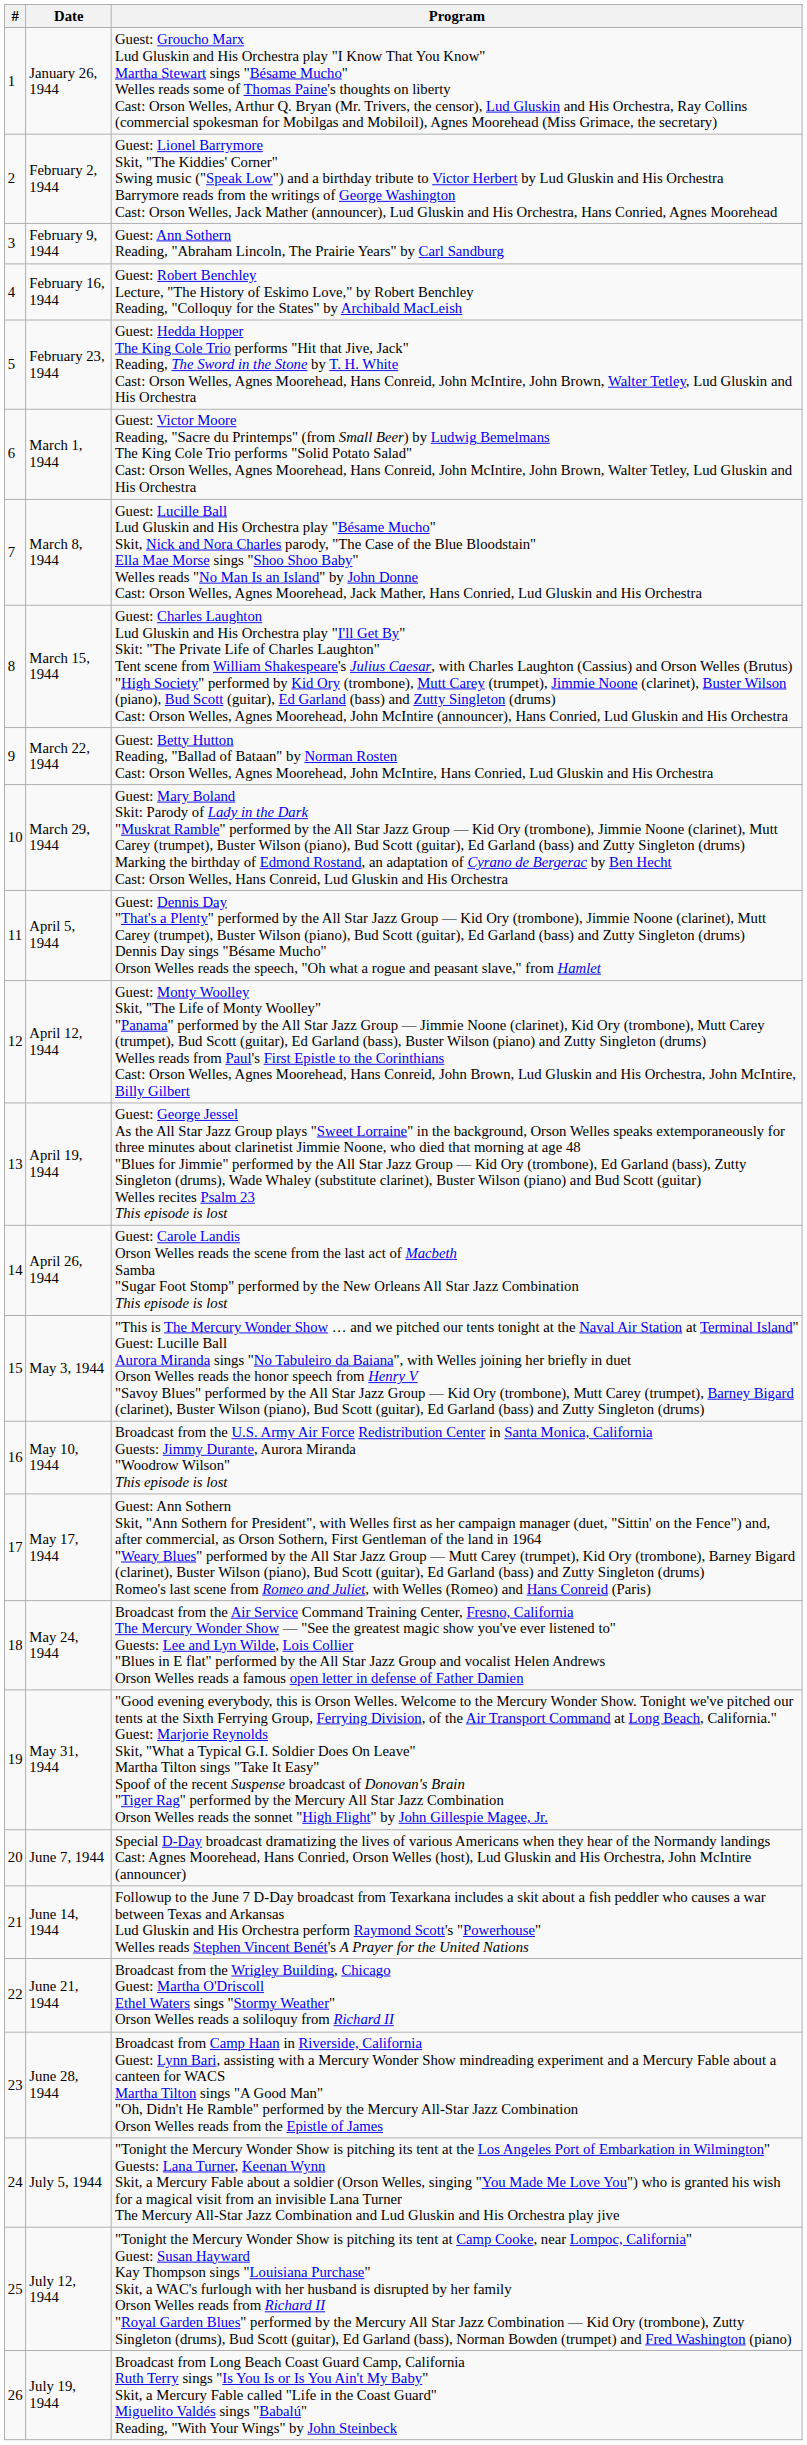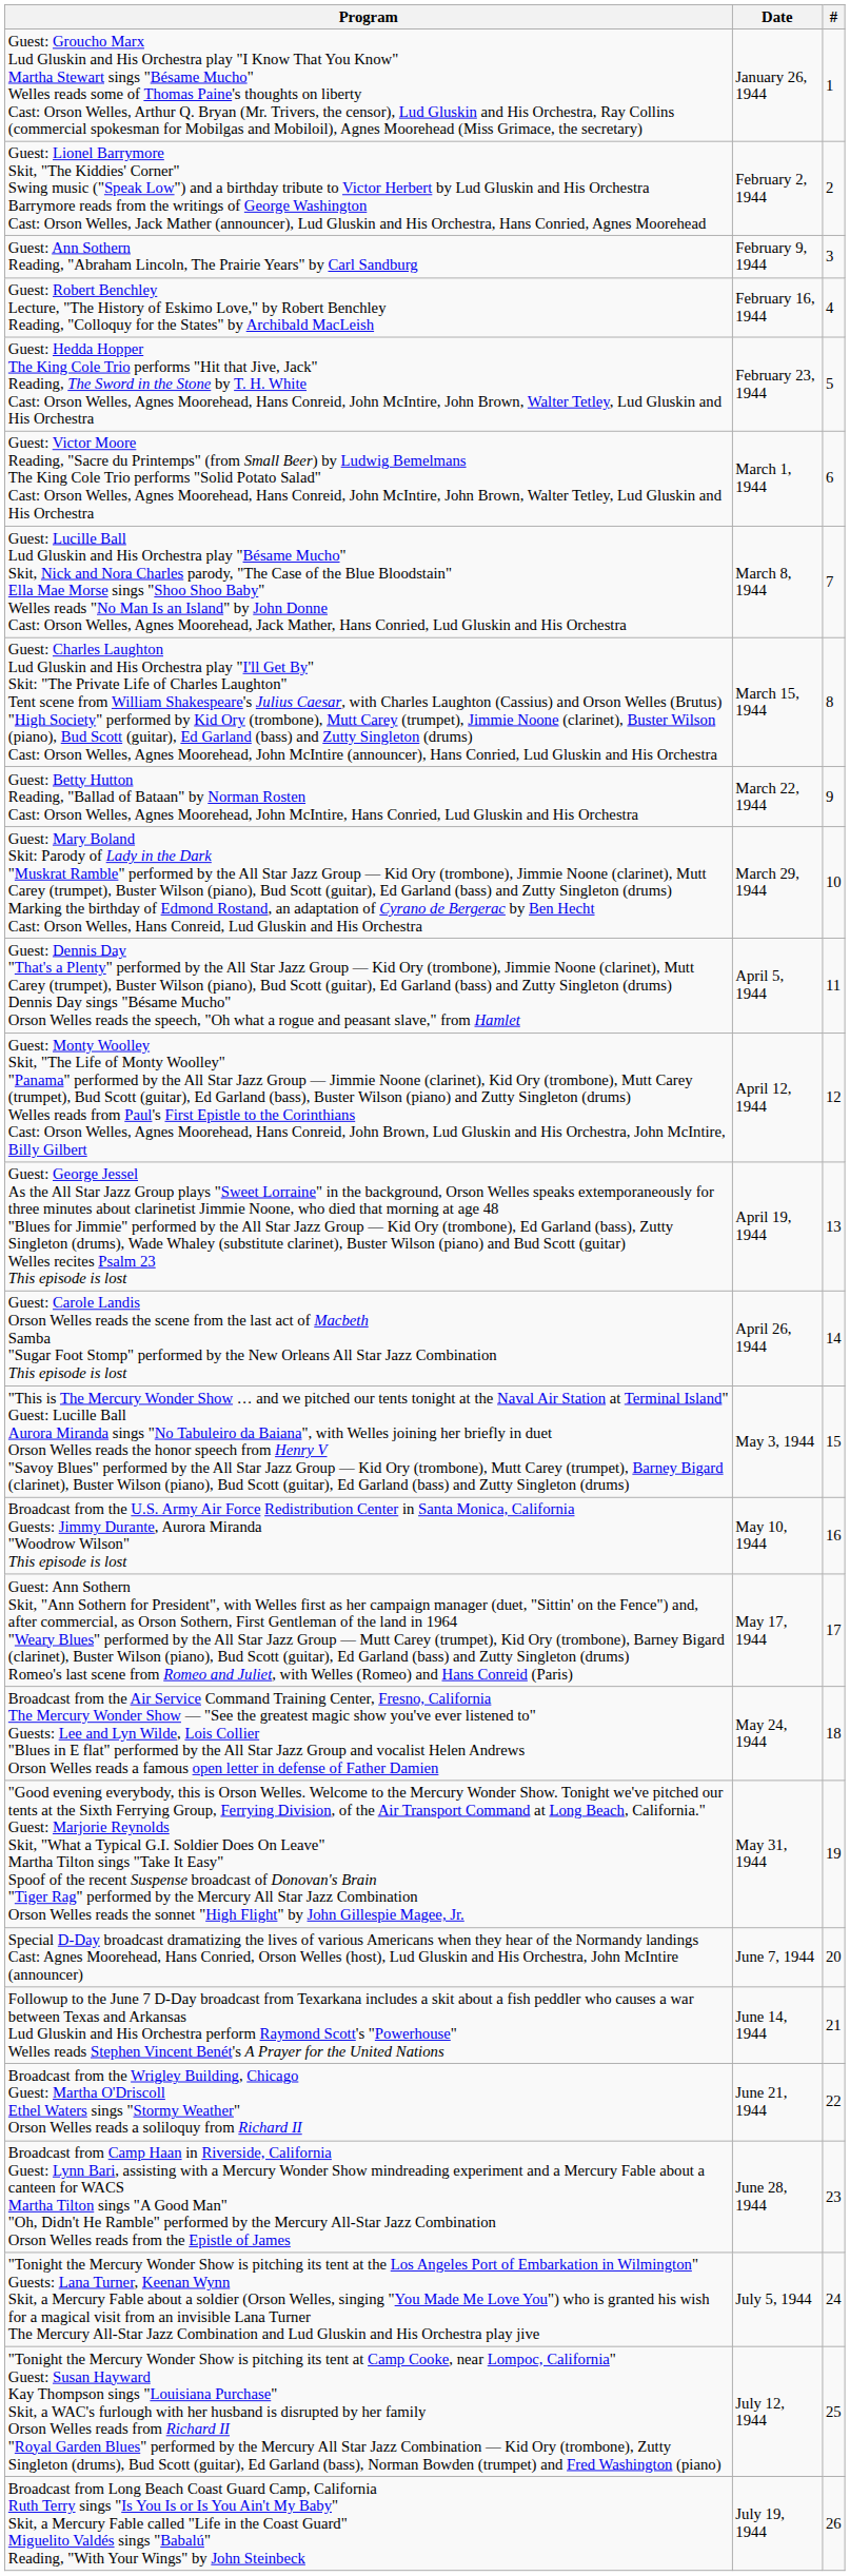columns swapped: # <-> Program
